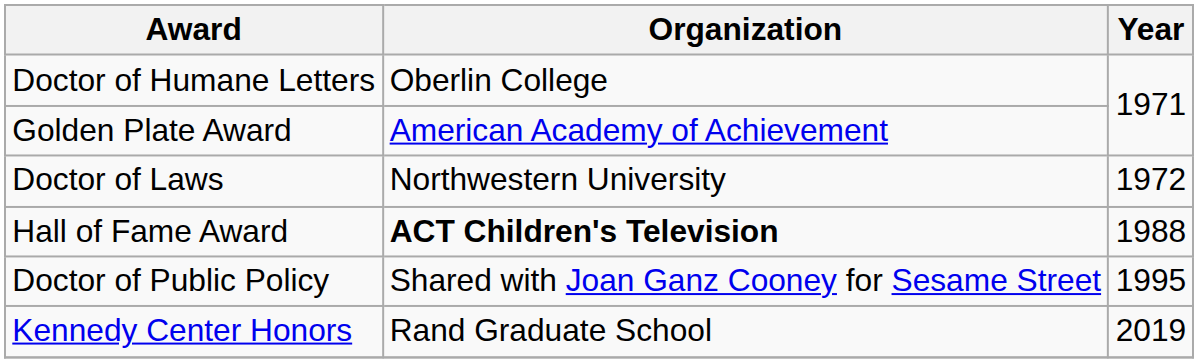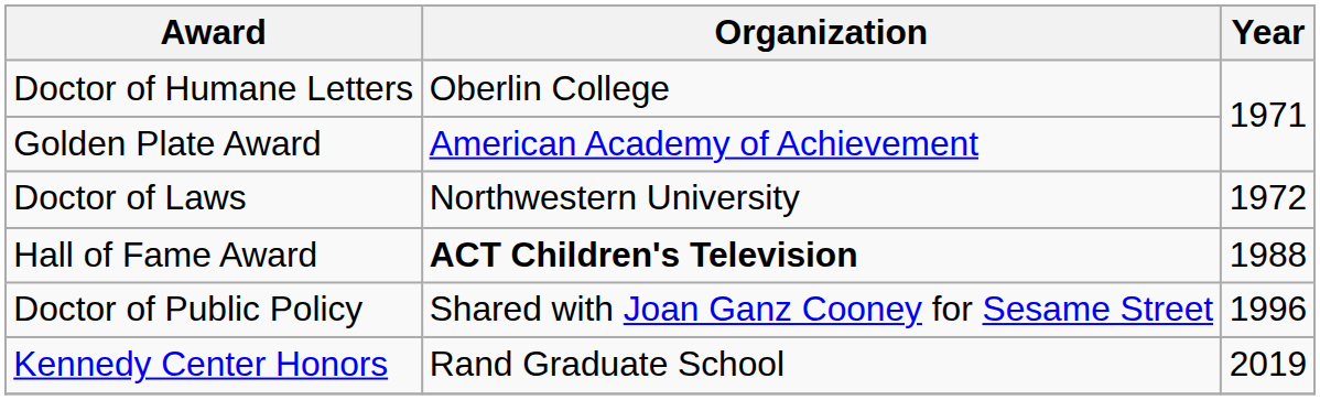Doctor of Public Policy | Year: 1995 -> 1996
